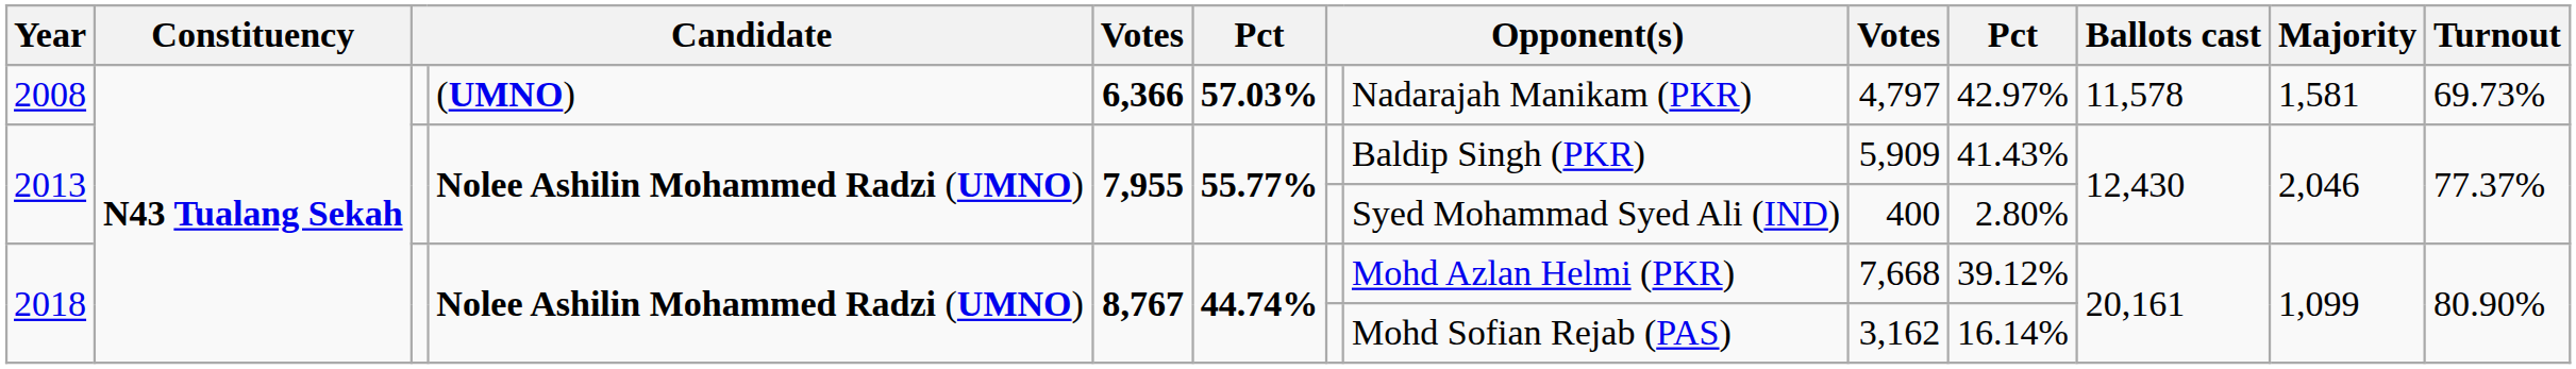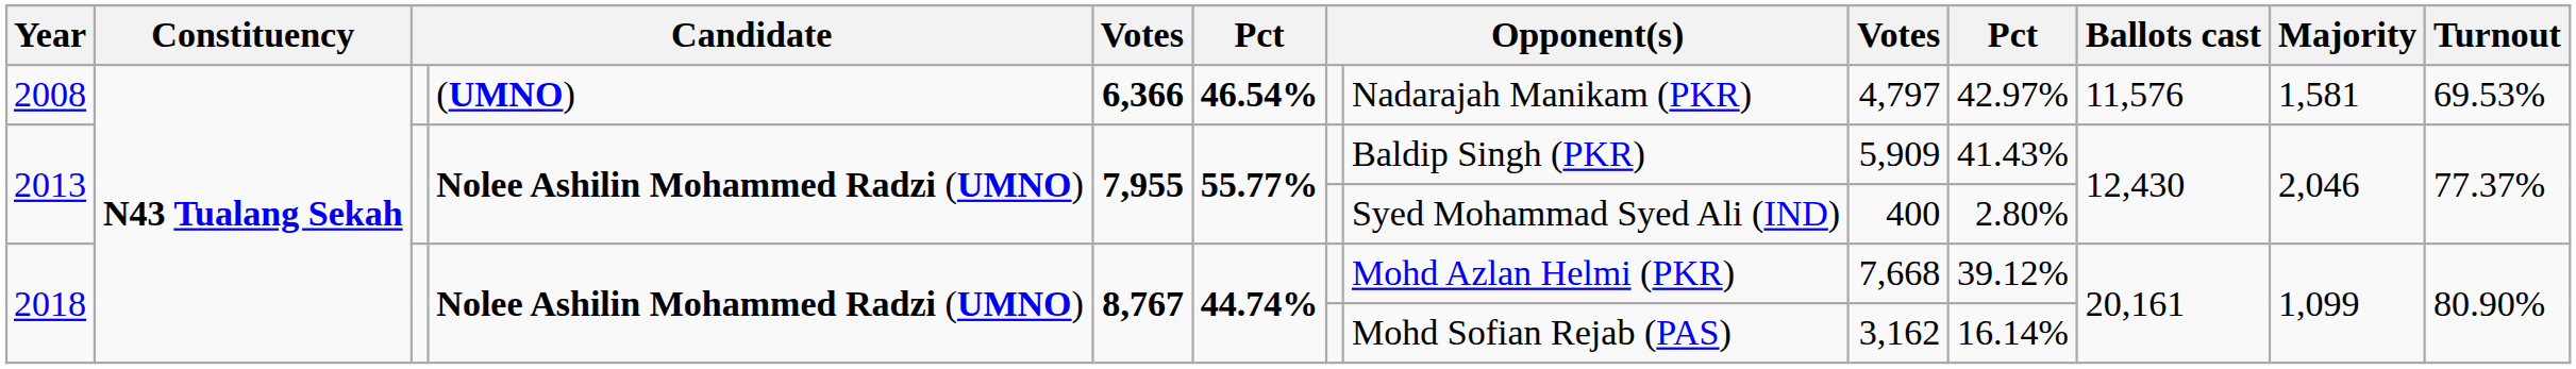2008 | column 6: 57.03% -> 46.54%
2008 | Ballots cast: 11,578 -> 11,576
2008 | Turnout: 69.73% -> 69.53%
